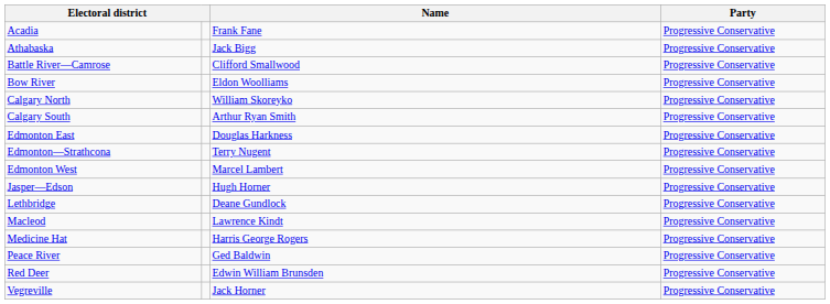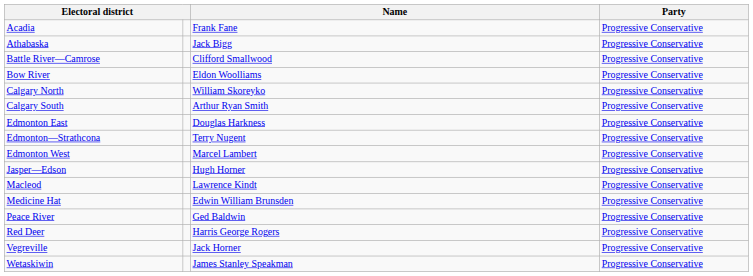- row: Lethbridge | Deane Gundlock | Progressive Conservative
Medicine Hat | Name: Harris George Rogers -> Edwin William Brunsden
Red Deer | Name: Edwin William Brunsden -> Harris George Rogers
+ row: Wetaskiwin | James Stanley Speakman | Progressive Conservative
